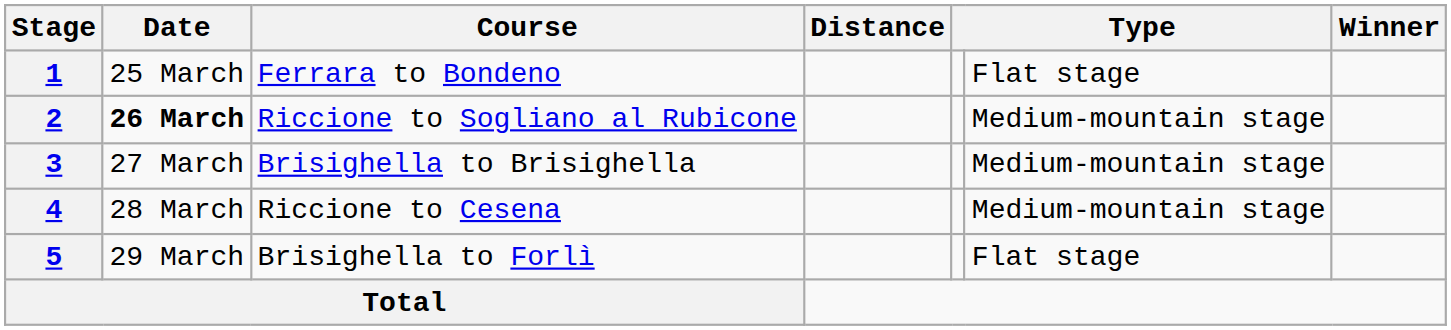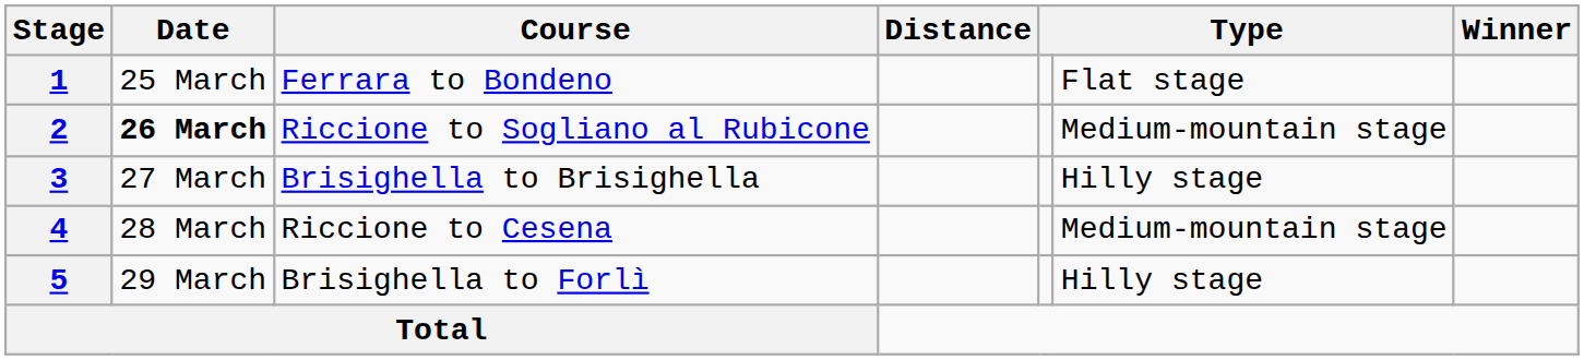3 | column 6: Medium-mountain stage -> Hilly stage
5 | column 6: Flat stage -> Hilly stage
